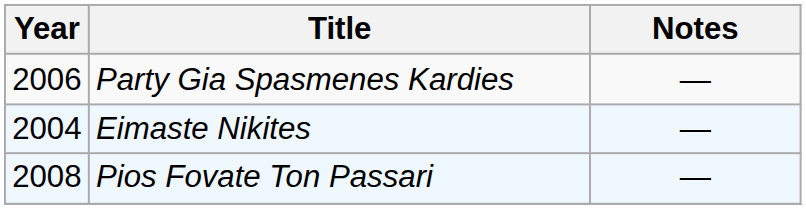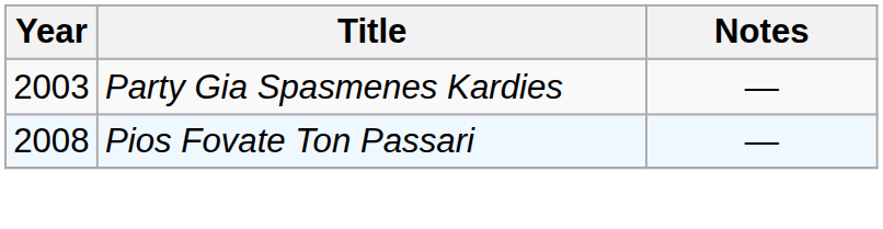Party Gia Spasmenes Kardies | Year: 2006 -> 2003
- row: 2004 | Eimaste Nikites | —
